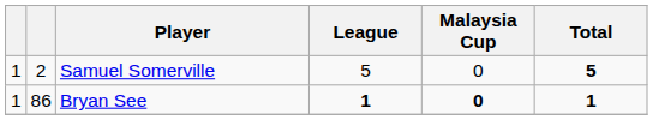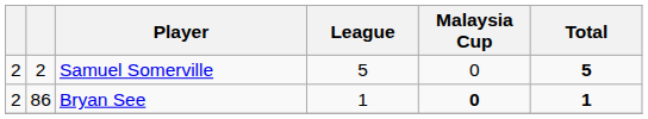Samuel Somerville | column 1: 1 -> 2
Bryan See | column 1: 1 -> 2
Bryan See | League: bold -> normal
